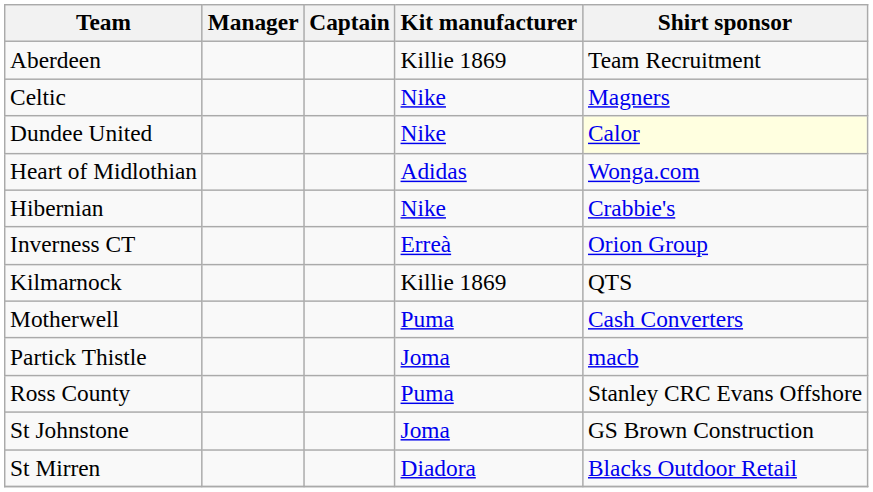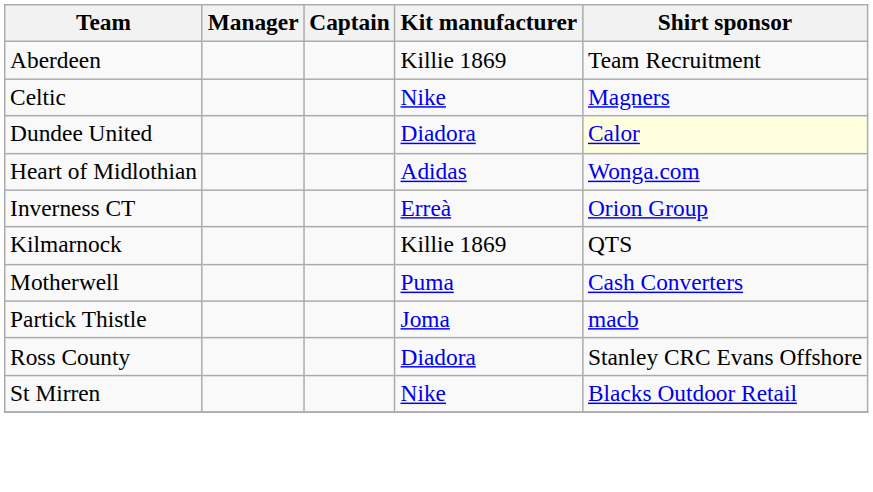Dundee United | Kit manufacturer: Nike -> Diadora
- row: Hibernian | Nike | Crabbie's
Ross County | Kit manufacturer: Puma -> Diadora
- row: St Johnstone | Joma | GS Brown Construction
St Mirren | Kit manufacturer: Diadora -> Nike
